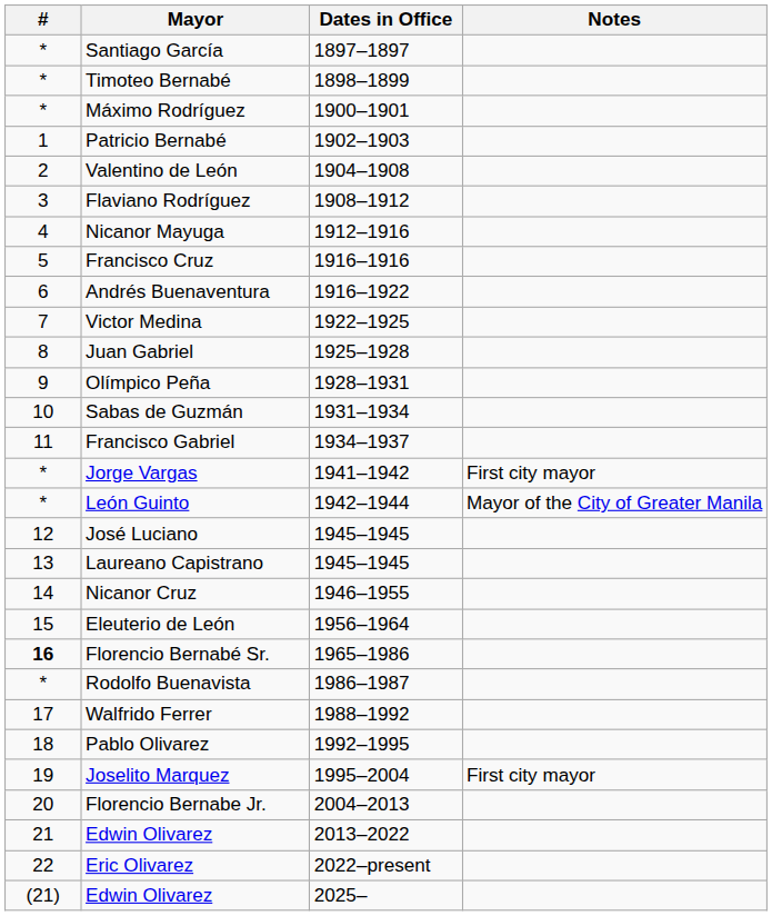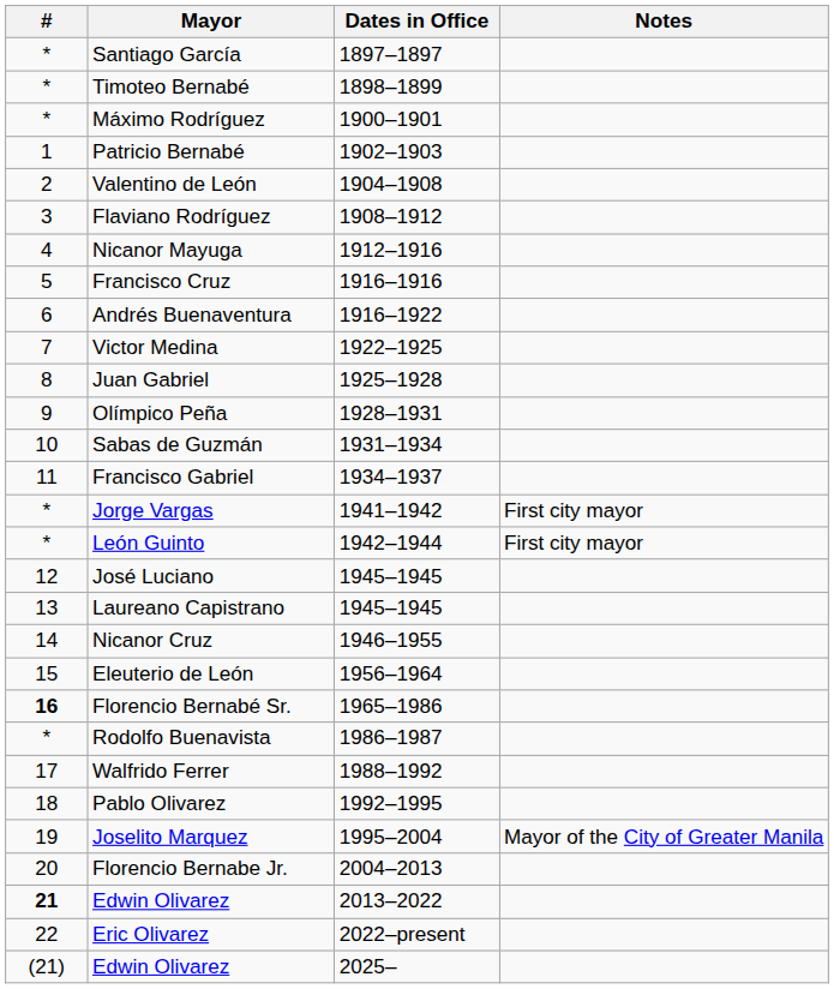León Guinto | Notes: Mayor of the City of Greater Manila -> First city mayor
Joselito Marquez | Notes: First city mayor -> Mayor of the City of Greater Manila
Edwin Olivarez / 2013–2022 | #: normal -> bold
